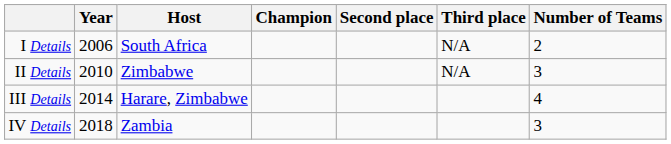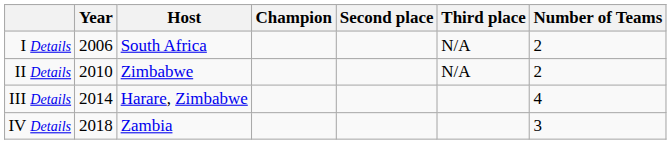II Details | Number of Teams: 3 -> 2
